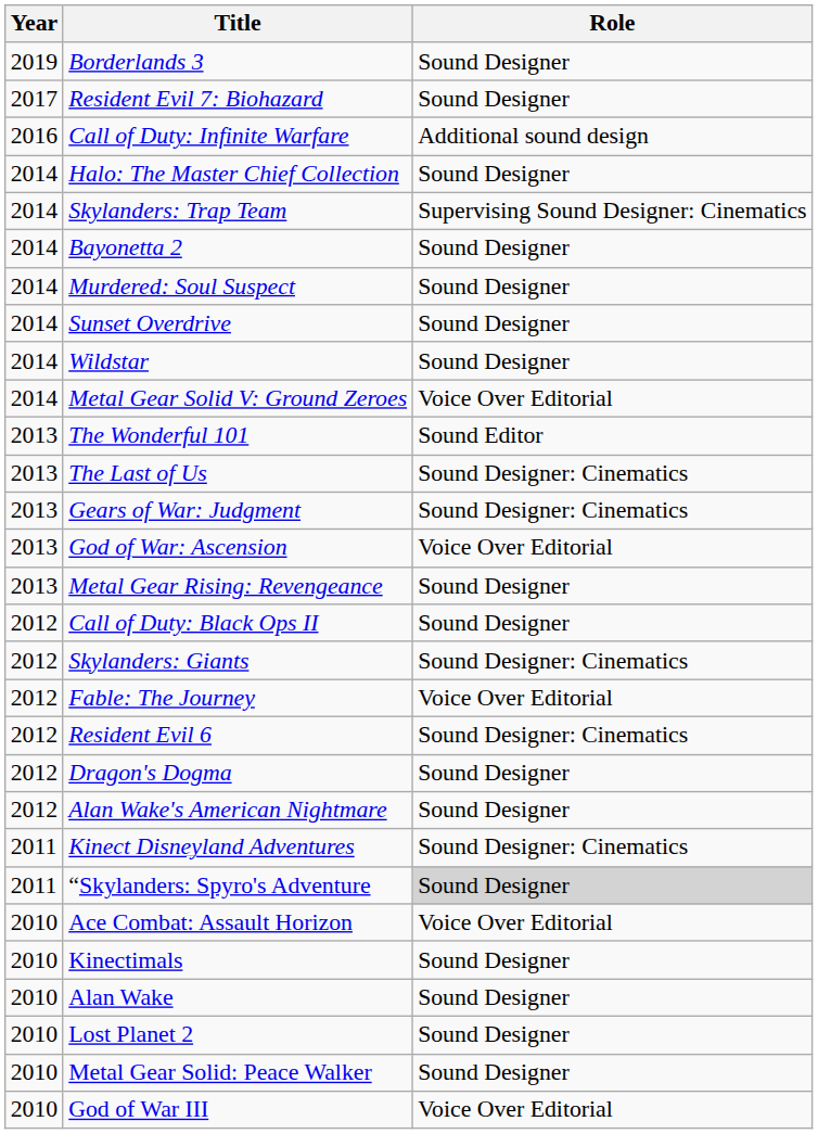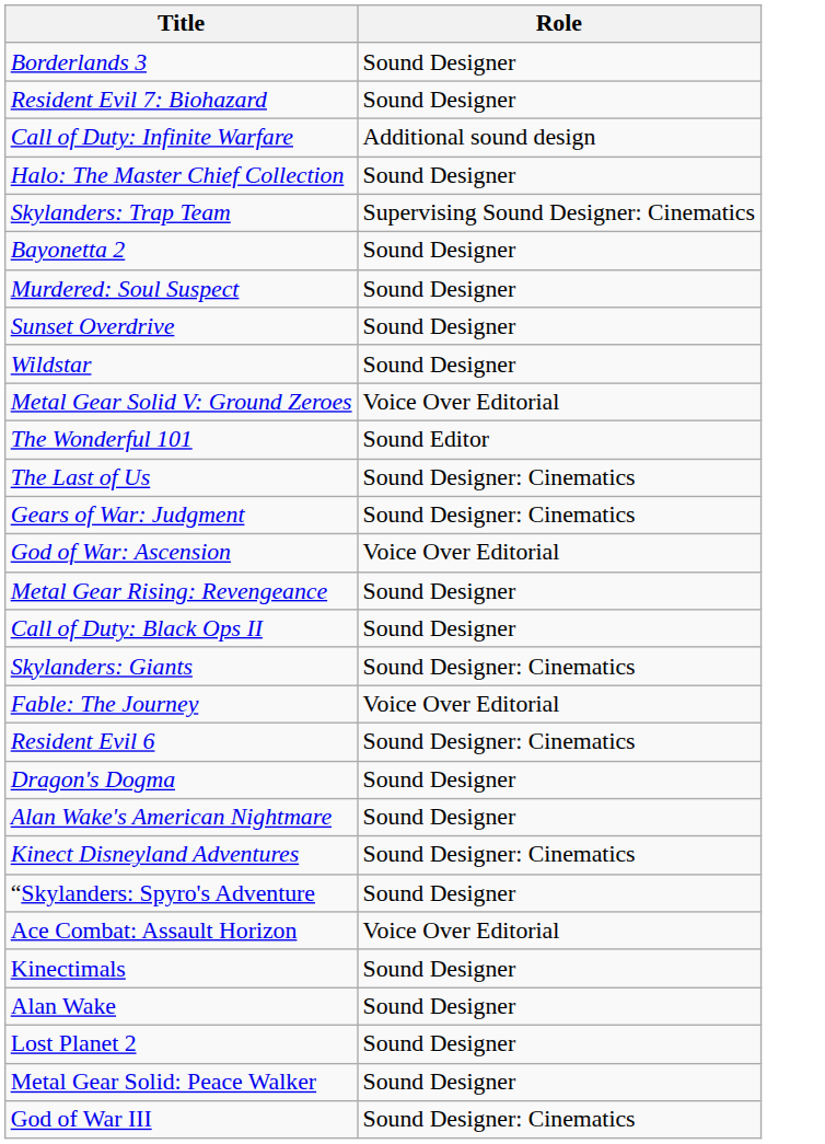- column: Year | 2019 | 2017 | 2016 | 2014 | 2014 | 2014 | 2014 | 2014 | 2014 | 2014 | 2013 | 2013 | 2013 | 2013 | 2013 | 2012 | 2012 | 2012 | 2012 | 2012 | 2012 | 2011 | 2011 | 2010 | 2010 | 2010 | 2010 | 2010 | 2010
“Skylanders: Spyro's Adventure | Role: lightgrey background -> no background
God of War III | Role: Voice Over Editorial -> Sound Designer: Cinematics
